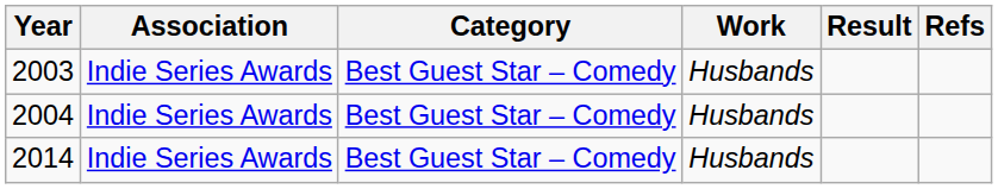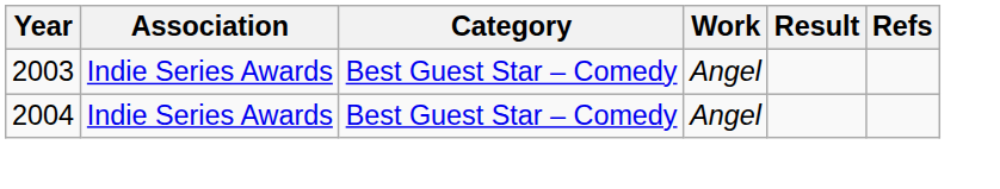2003 | Work: Husbands -> Angel
2004 | Work: Husbands -> Angel
- row: 2014 | Indie Series Awards | Best Guest Star – Comedy | Husbands
